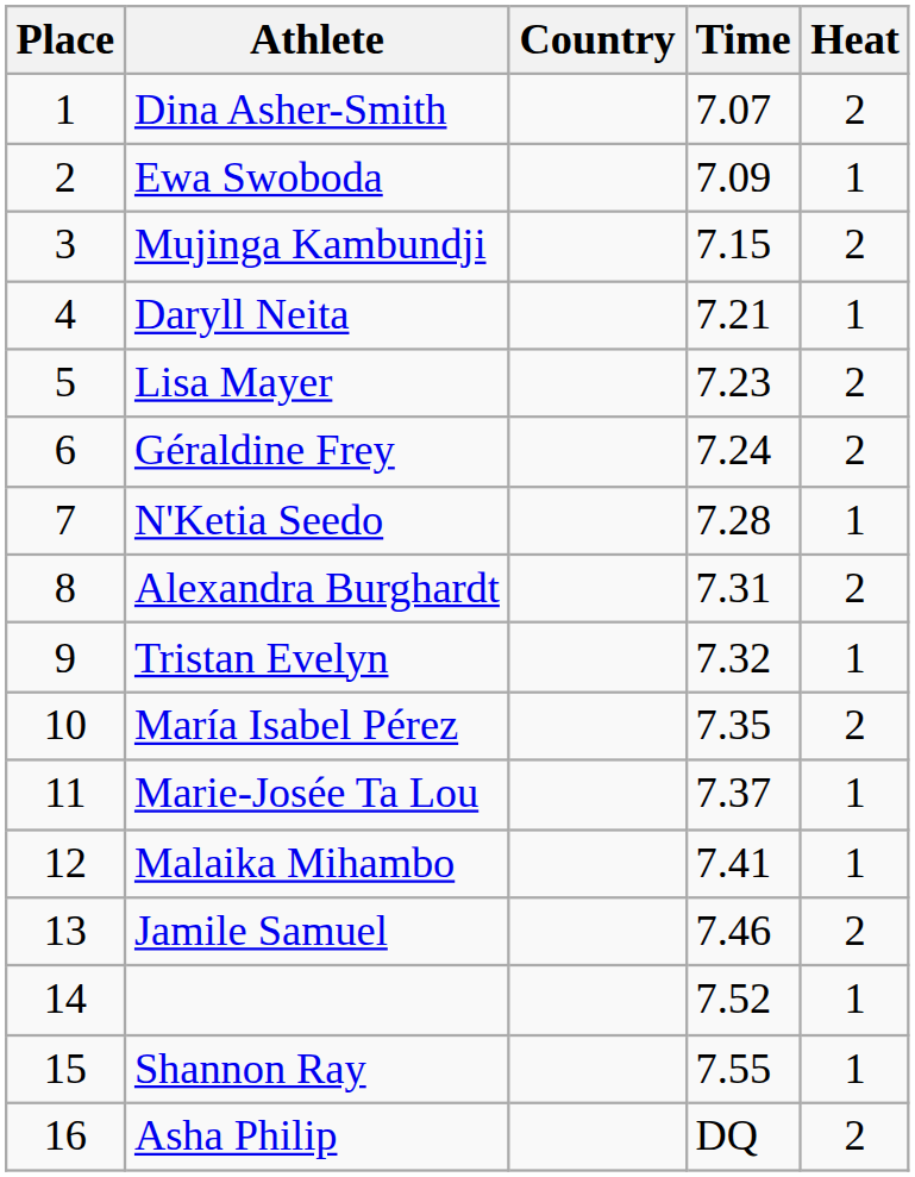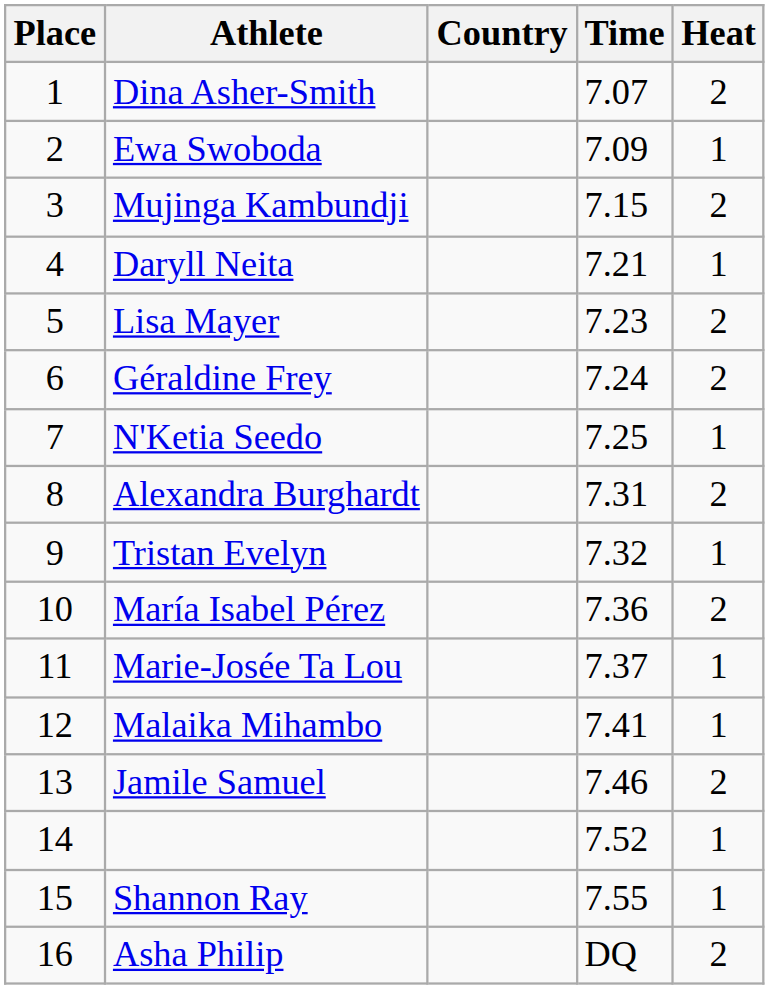N'Ketia Seedo | Time: 7.28 -> 7.25
María Isabel Pérez | Time: 7.35 -> 7.36
